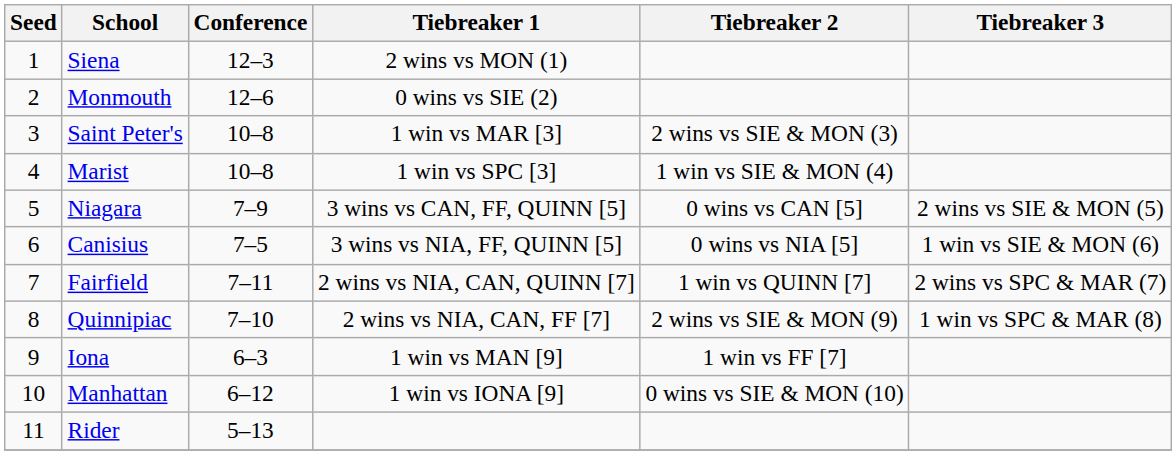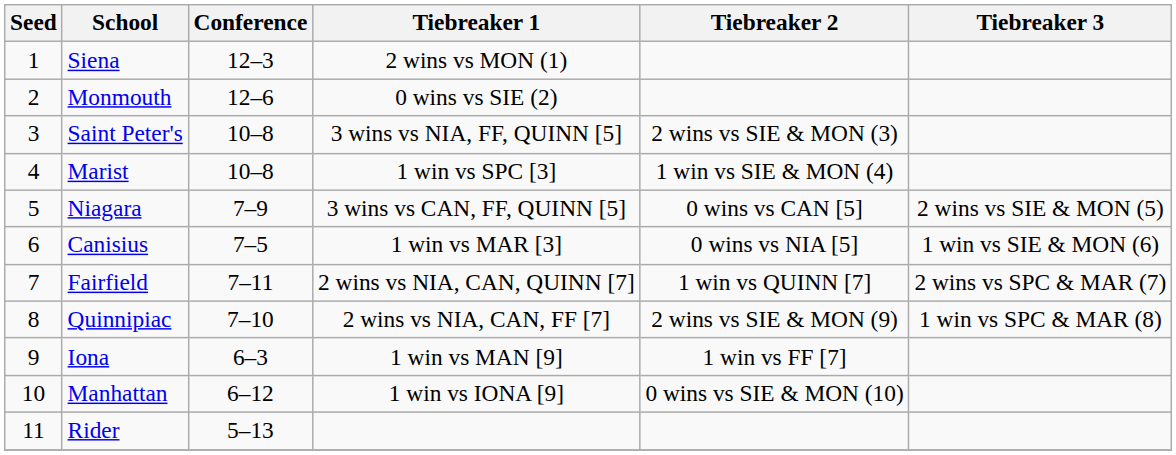Saint Peter's | Tiebreaker 1: 1 win vs MAR [3] -> 3 wins vs NIA, FF, QUINN [5]
Canisius | Tiebreaker 1: 3 wins vs NIA, FF, QUINN [5] -> 1 win vs MAR [3]
